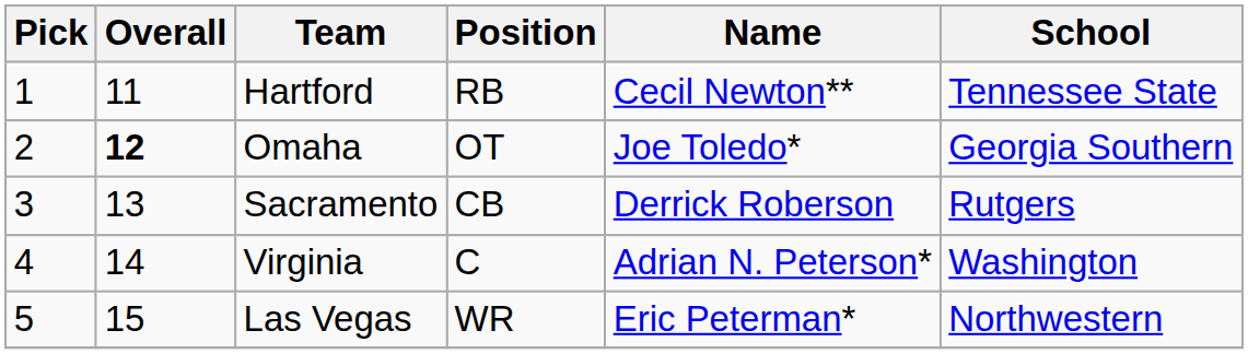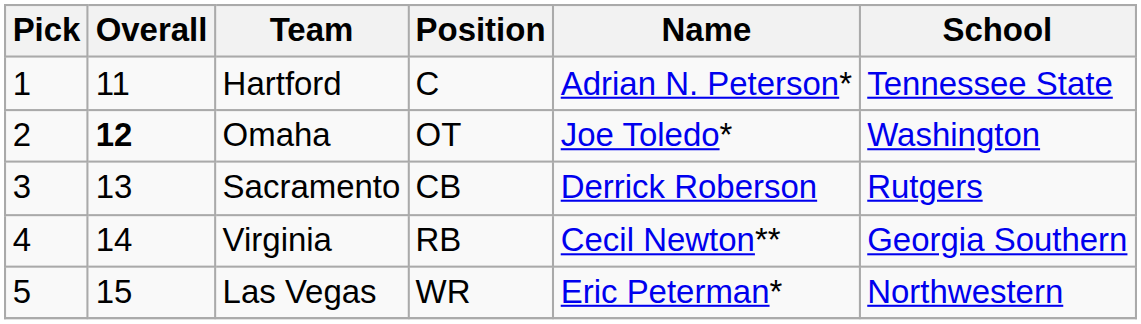Hartford | Position: RB -> C
Hartford | Name: Cecil Newton** -> Adrian N. Peterson*
Omaha | School: Georgia Southern -> Washington
Virginia | Position: C -> RB
Virginia | Name: Adrian N. Peterson* -> Cecil Newton**
Virginia | School: Washington -> Georgia Southern
